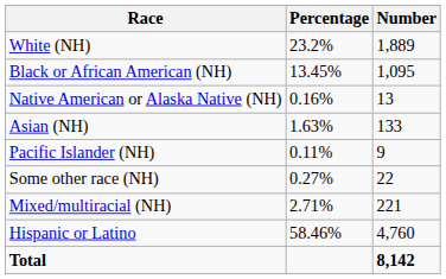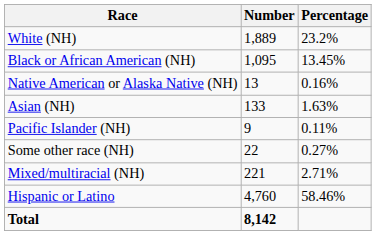columns swapped: Number <-> Percentage
